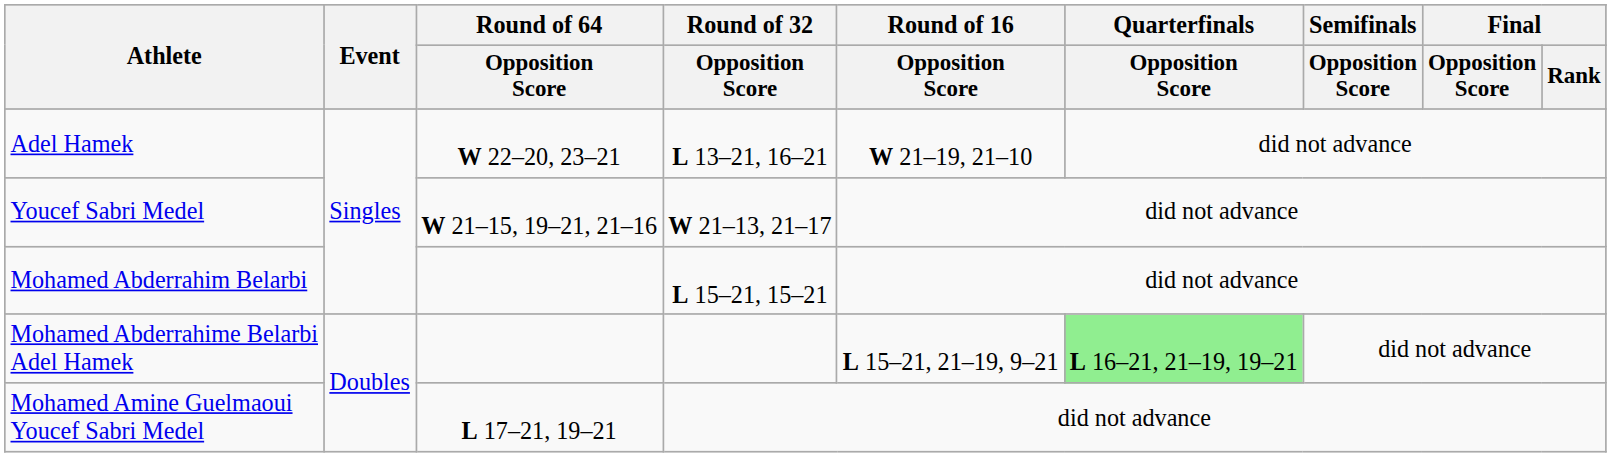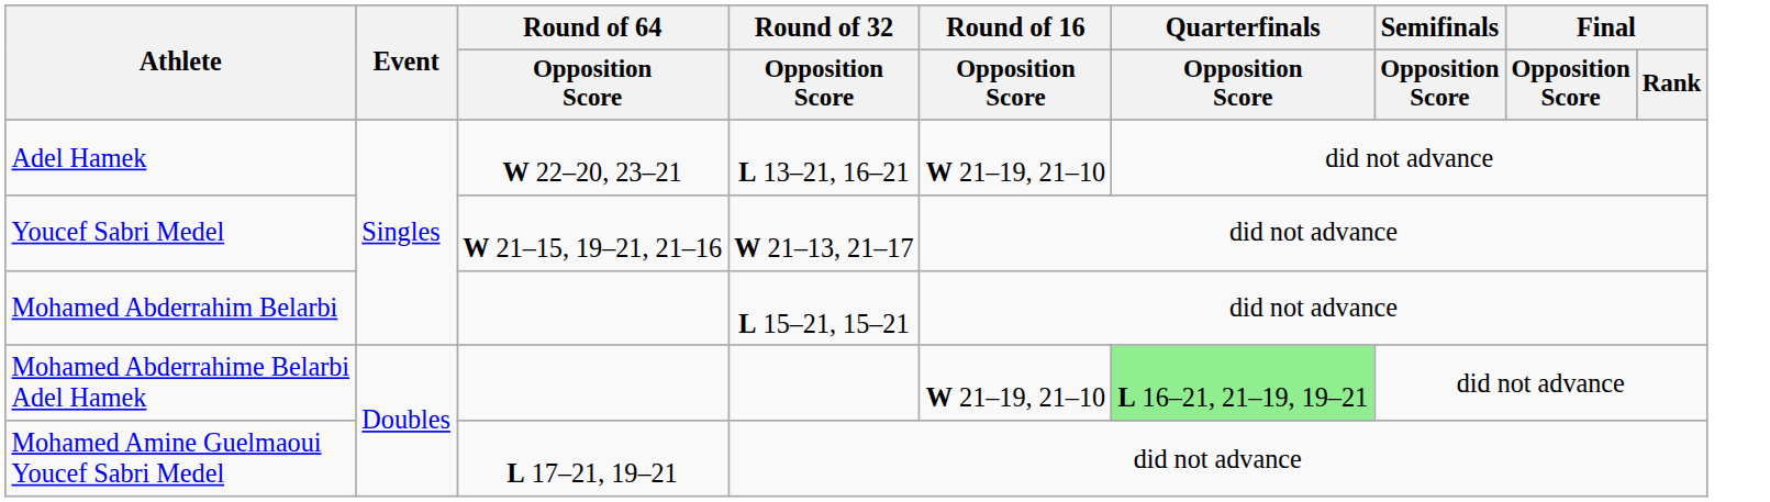Mohamed Abderrahime Belarbi Adel Hamek | Round of 16 / Opposition Score: L 15–21, 21–19, 9–21 -> W 21–19, 21–10
